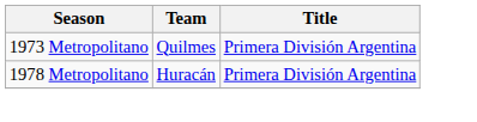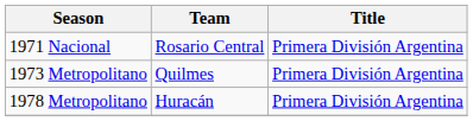+ row: 1971 Nacional | Rosario Central | Primera División Argentina
